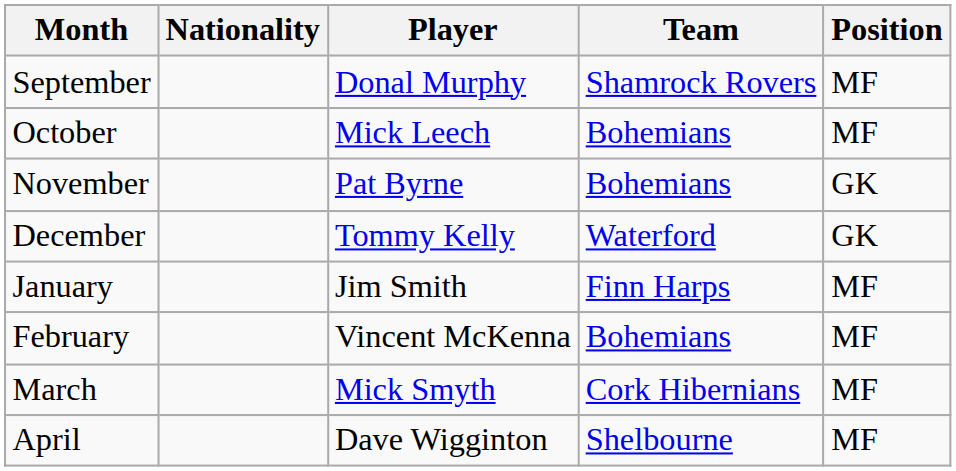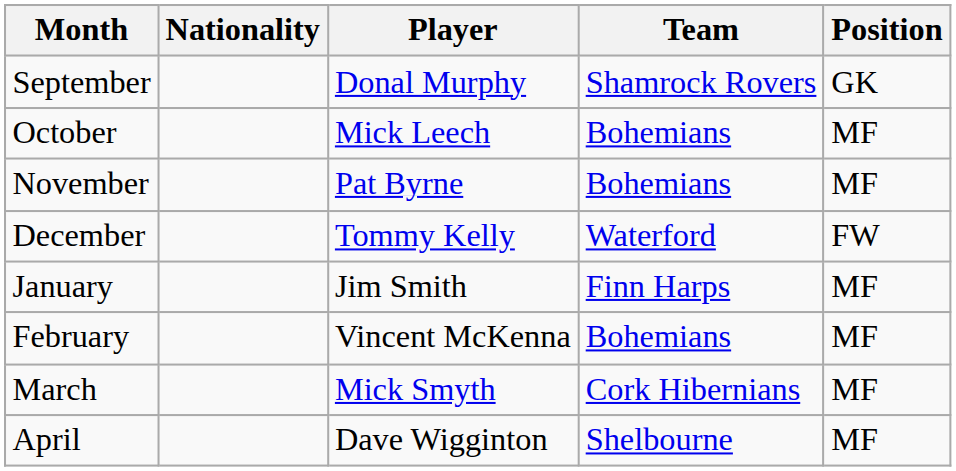September | Position: MF -> GK
November | Position: GK -> MF
December | Position: GK -> FW
